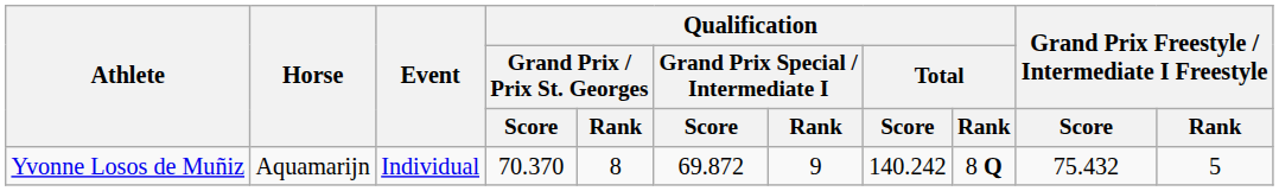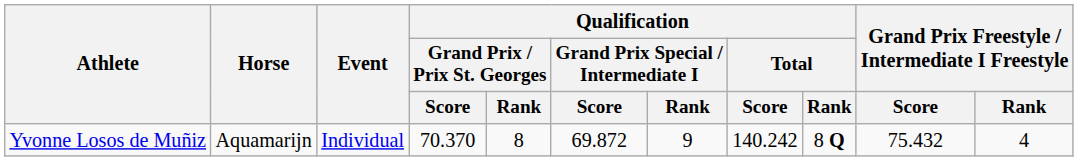Yvonne Losos de Muñiz | Grand Prix Freestyle / Intermediate I Freestyle / Rank: 5 -> 4
